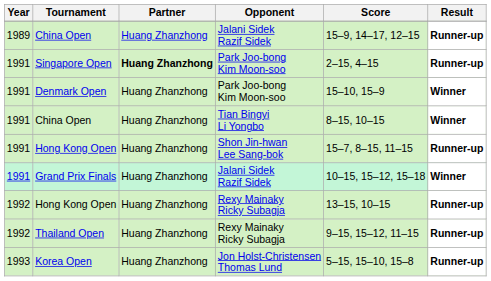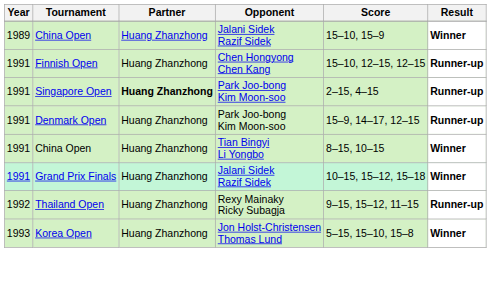China Open / Jalani Sidek Razif Sidek | Score: 15–9, 14–17, 12–15 -> 15–10, 15–9
China Open / Jalani Sidek Razif Sidek | Result: Runner-up -> Winner
+ row: 1991 | Finnish Open | Huang Zhanzhong | Chen Hongyong Chen Kang | 15–10, 12–15, 12–15 | Runner-up
Denmark Open | Score: 15–10, 15–9 -> 15–9, 14–17, 12–15
Denmark Open | Result: Winner -> Runner-up
- row: 1991 | Hong Kong Open | Huang Zhanzhong | Shon Jin-hwan Lee Sang-bok | 15–7, 8–15, 11–15 | Runner-up
- row: 1992 | Hong Kong Open | Huang Zhanzhong | Rexy Mainaky Ricky Subagja | 13–15, 10–15 | Runner-up
Korea Open | Result: Runner-up -> Winner
